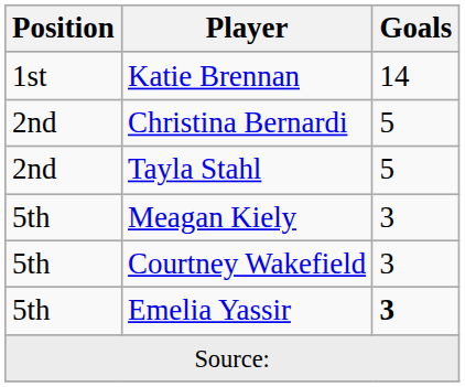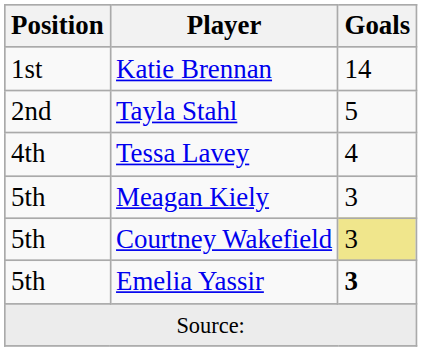- row: 2nd | Christina Bernardi | 5
+ row: 4th | Tessa Lavey | 4
Courtney Wakefield | Goals: no background -> khaki background
